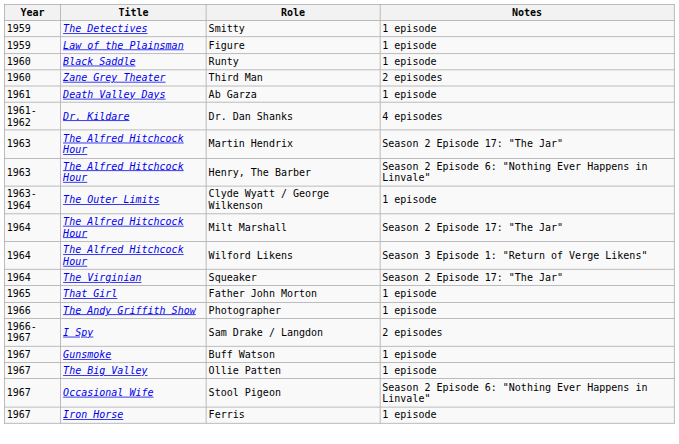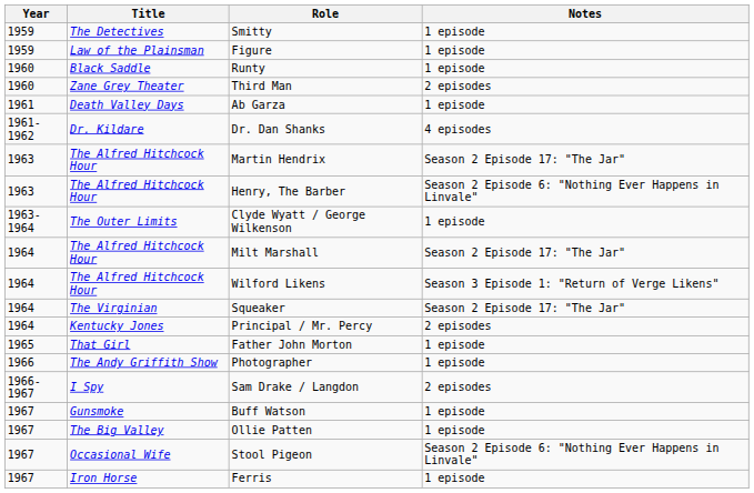+ row: 1964 | Kentucky Jones | Principal / Mr. Percy | 2 episodes
